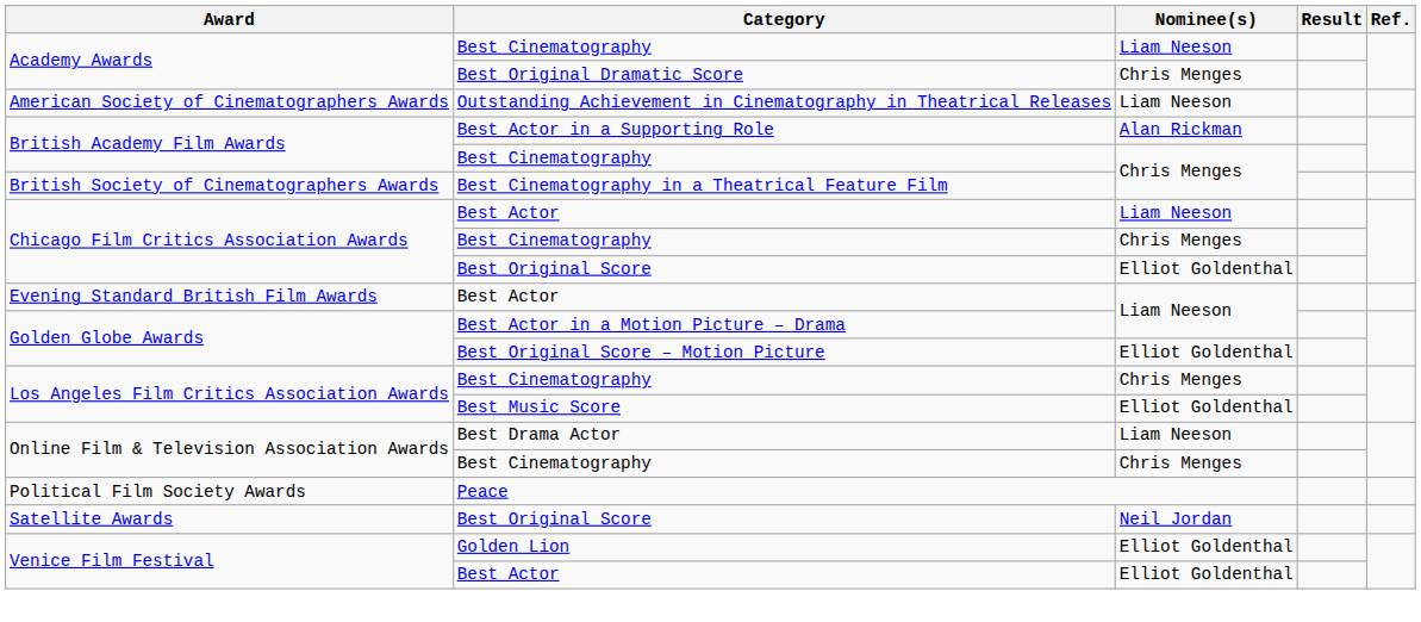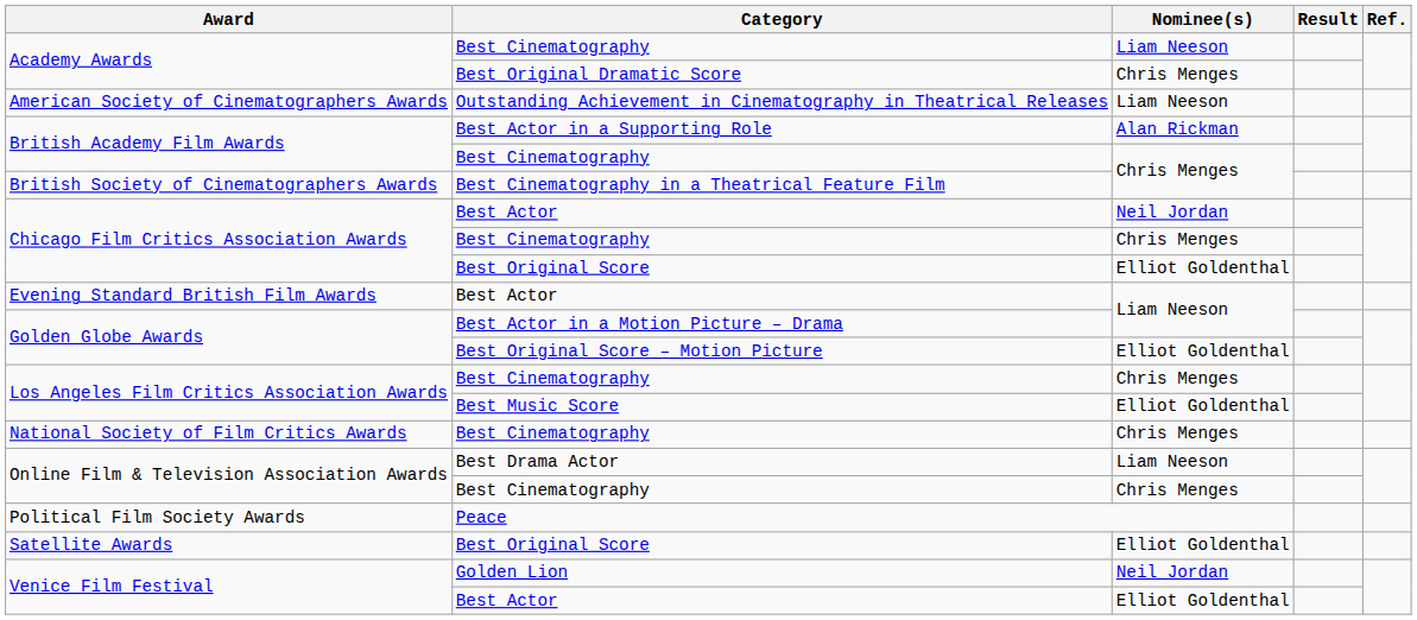Chicago Film Critics Association Awards / Best Actor | Nominee(s): Liam Neeson -> Neil Jordan
+ row: National Society of Film Critics Awards | Best Cinematography | Chris Menges
Satellite Awards | Nominee(s): Neil Jordan -> Elliot Goldenthal
Venice Film Festival / Golden Lion | Nominee(s): Elliot Goldenthal -> Neil Jordan
